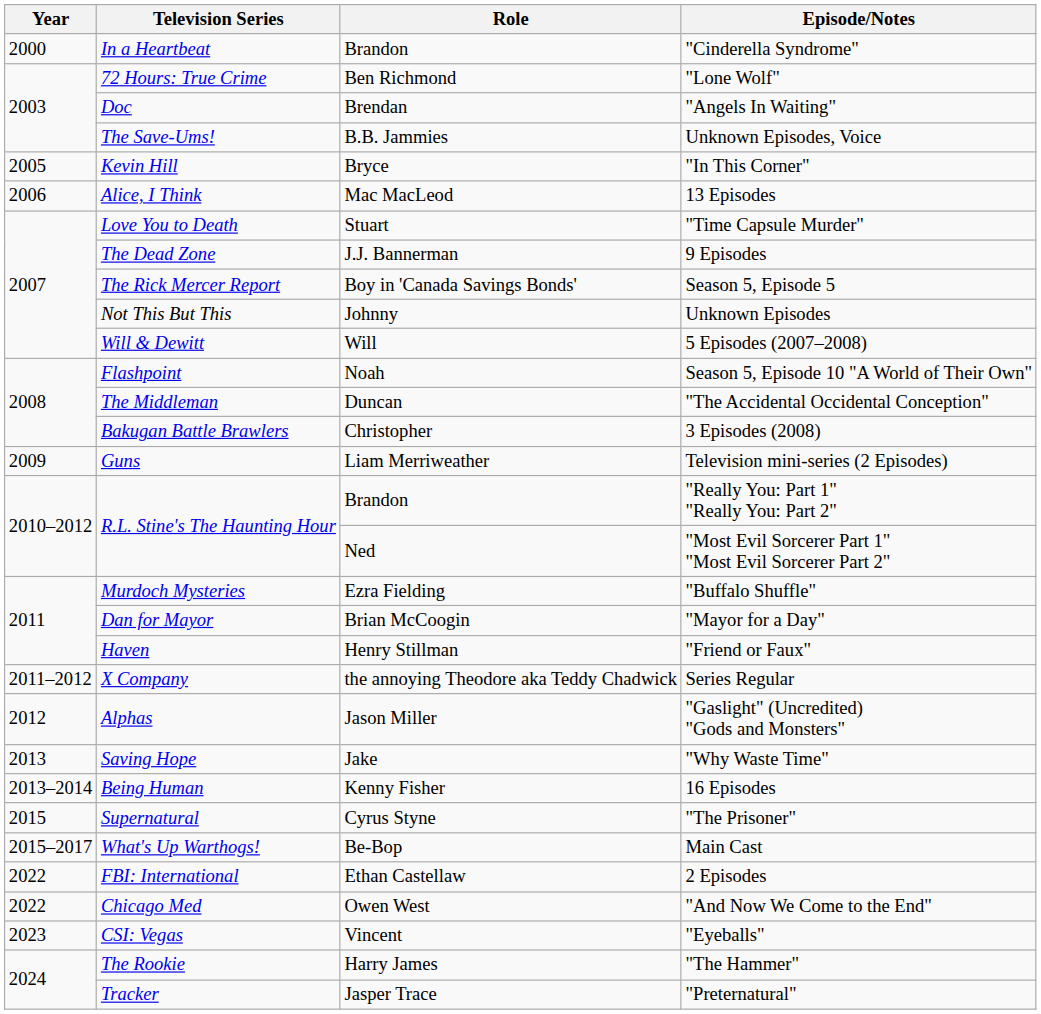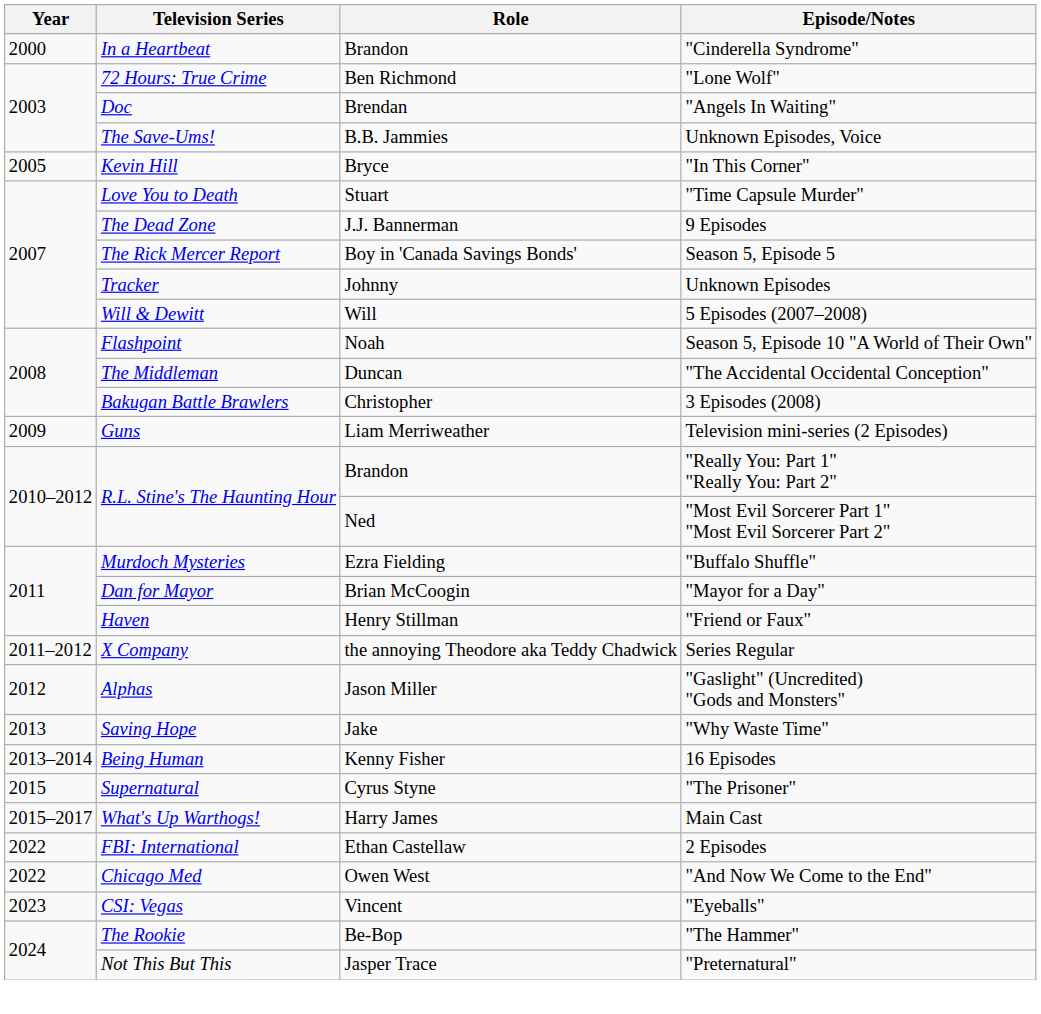- row: 2006 | Alice, I Think | Mac MacLeod | 13 Episodes
Unknown Episodes | Television Series: Not This But This -> Tracker
Main Cast | Role: Be-Bop -> Harry James
"The Hammer" | Role: Harry James -> Be-Bop
"Preternatural" | Television Series: Tracker -> Not This But This
